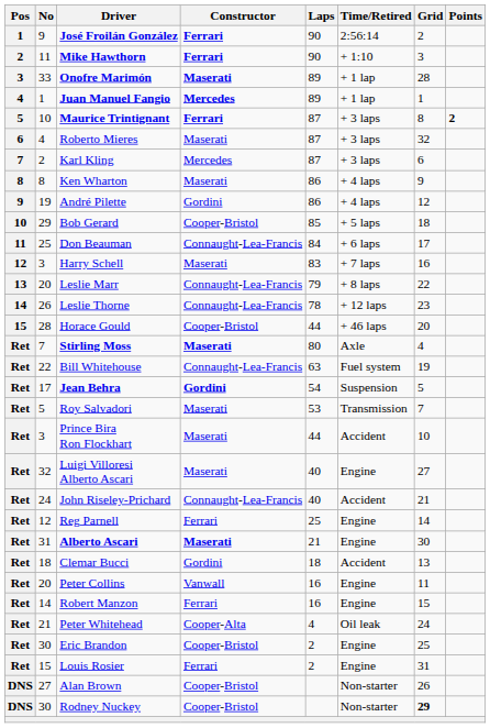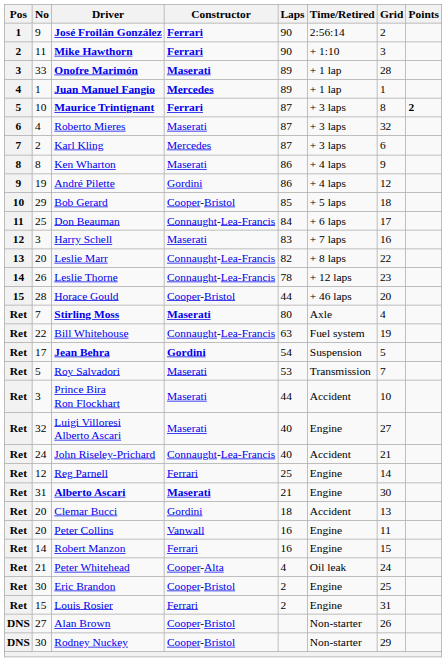Leslie Marr | Laps: 79 -> 82
Clemar Bucci | No: 18 -> 20
Rodney Nuckey | Grid: bold -> normal
